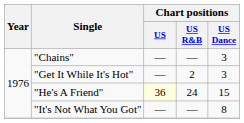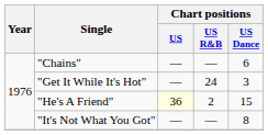"Chains" | Chart positions / US Dance: 3 -> 6
"Get It While It's Hot" | Chart positions / US R&B: 2 -> 24
"He's A Friend" | Chart positions / US R&B: 24 -> 2
